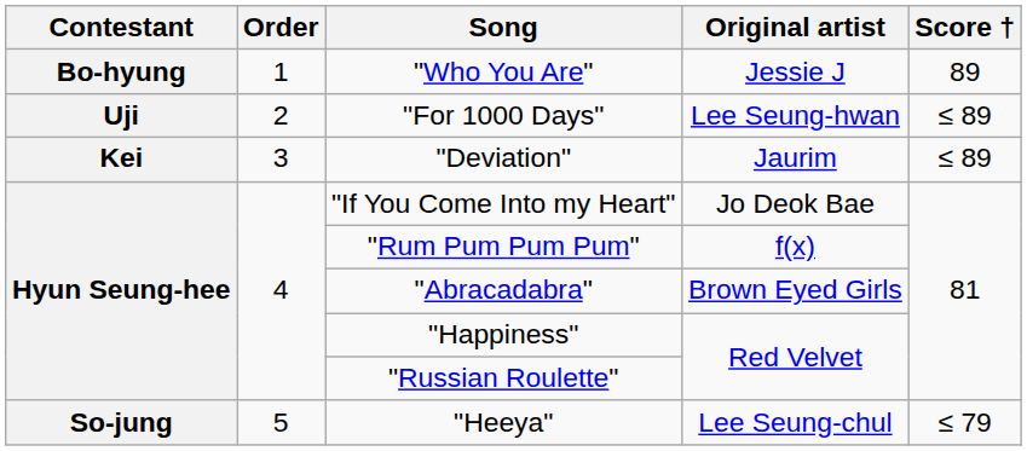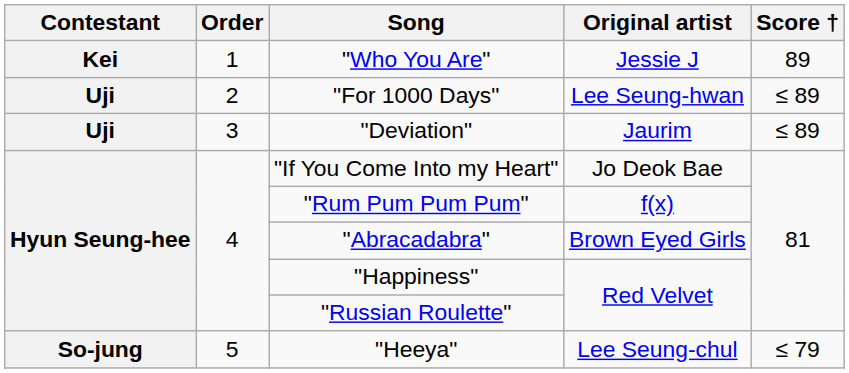"Who You Are" | Contestant: Bo-hyung -> Kei
"Deviation" | Contestant: Kei -> Uji
